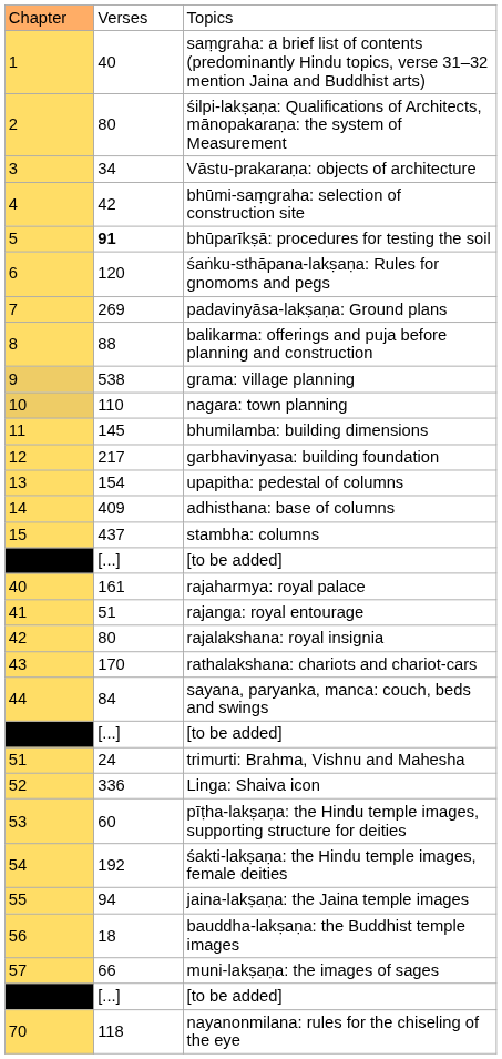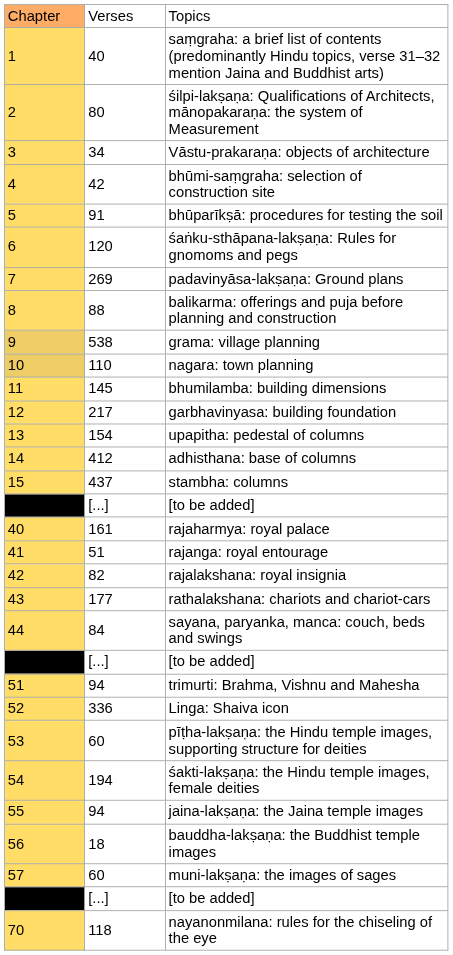bhūparīkṣā: procedures for testing the soil | column 2: bold -> normal
adhisthana: base of columns | column 2: 409 -> 412
rajalakshana: royal insignia | column 2: 80 -> 82
rathalakshana: chariots and chariot-cars | column 2: 170 -> 177
trimurti: Brahma, Vishnu and Mahesha | column 2: 24 -> 94
śakti-lakṣaṇa: the Hindu temple images, female deities | column 2: 192 -> 194
muni-lakṣaṇa: the images of sages | column 2: 66 -> 60
